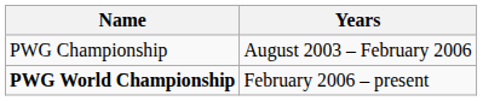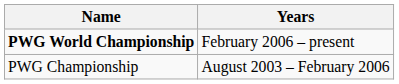rows swapped: PWG Championship <-> PWG World Championship
